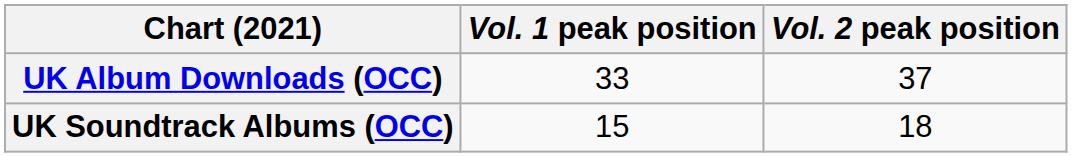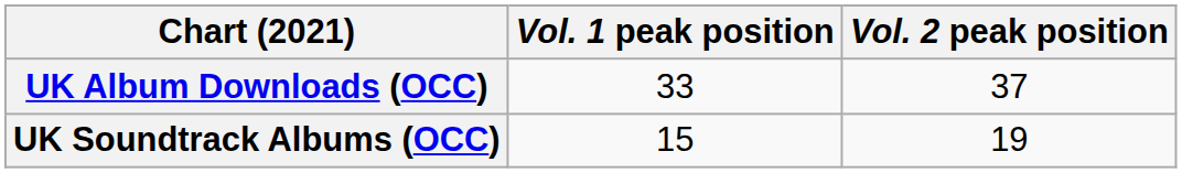UK Soundtrack Albums (OCC) | Vol. 2 peak position: 18 -> 19
